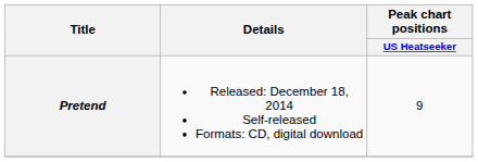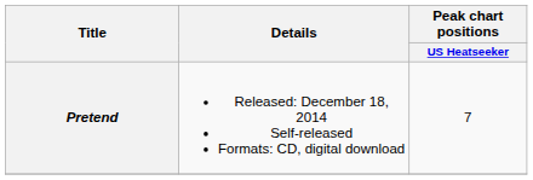Pretend | Peak chart positions / US Heatseeker: 9 -> 7
